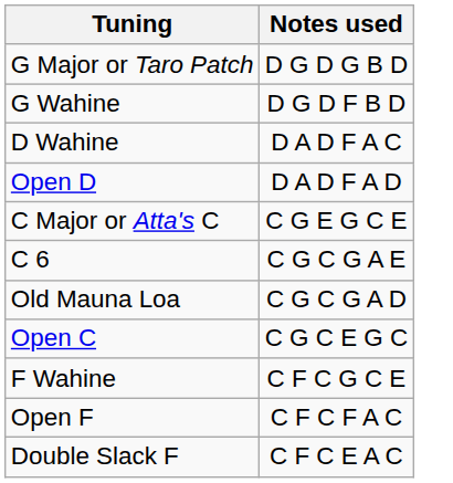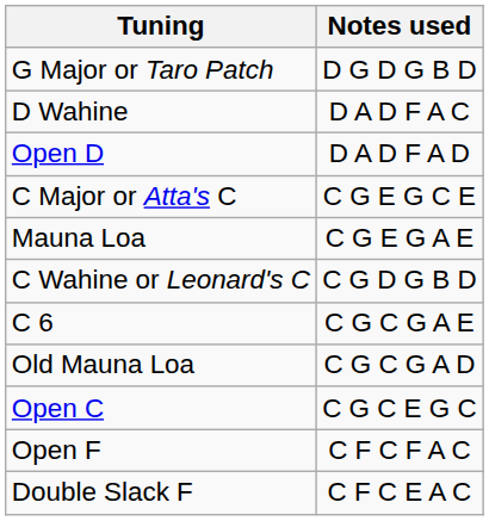- row: G Wahine | D G D F B D
+ row: Mauna Loa | C G E G A E
+ row: C Wahine or Leonard's C | C G D G B D
- row: F Wahine | C F C G C E
